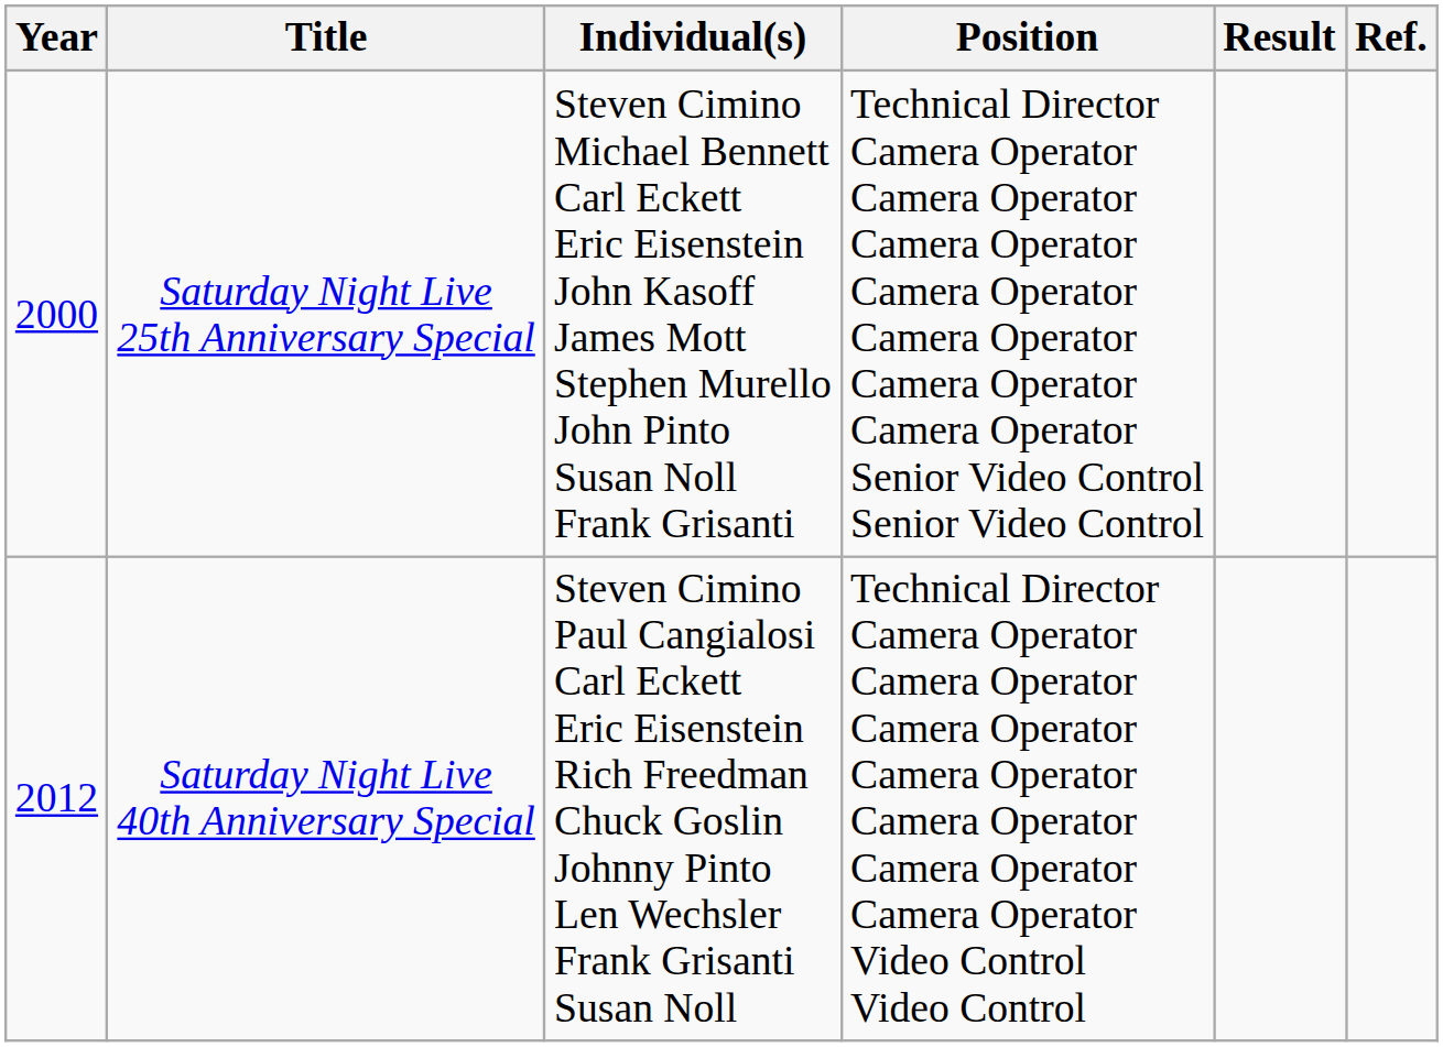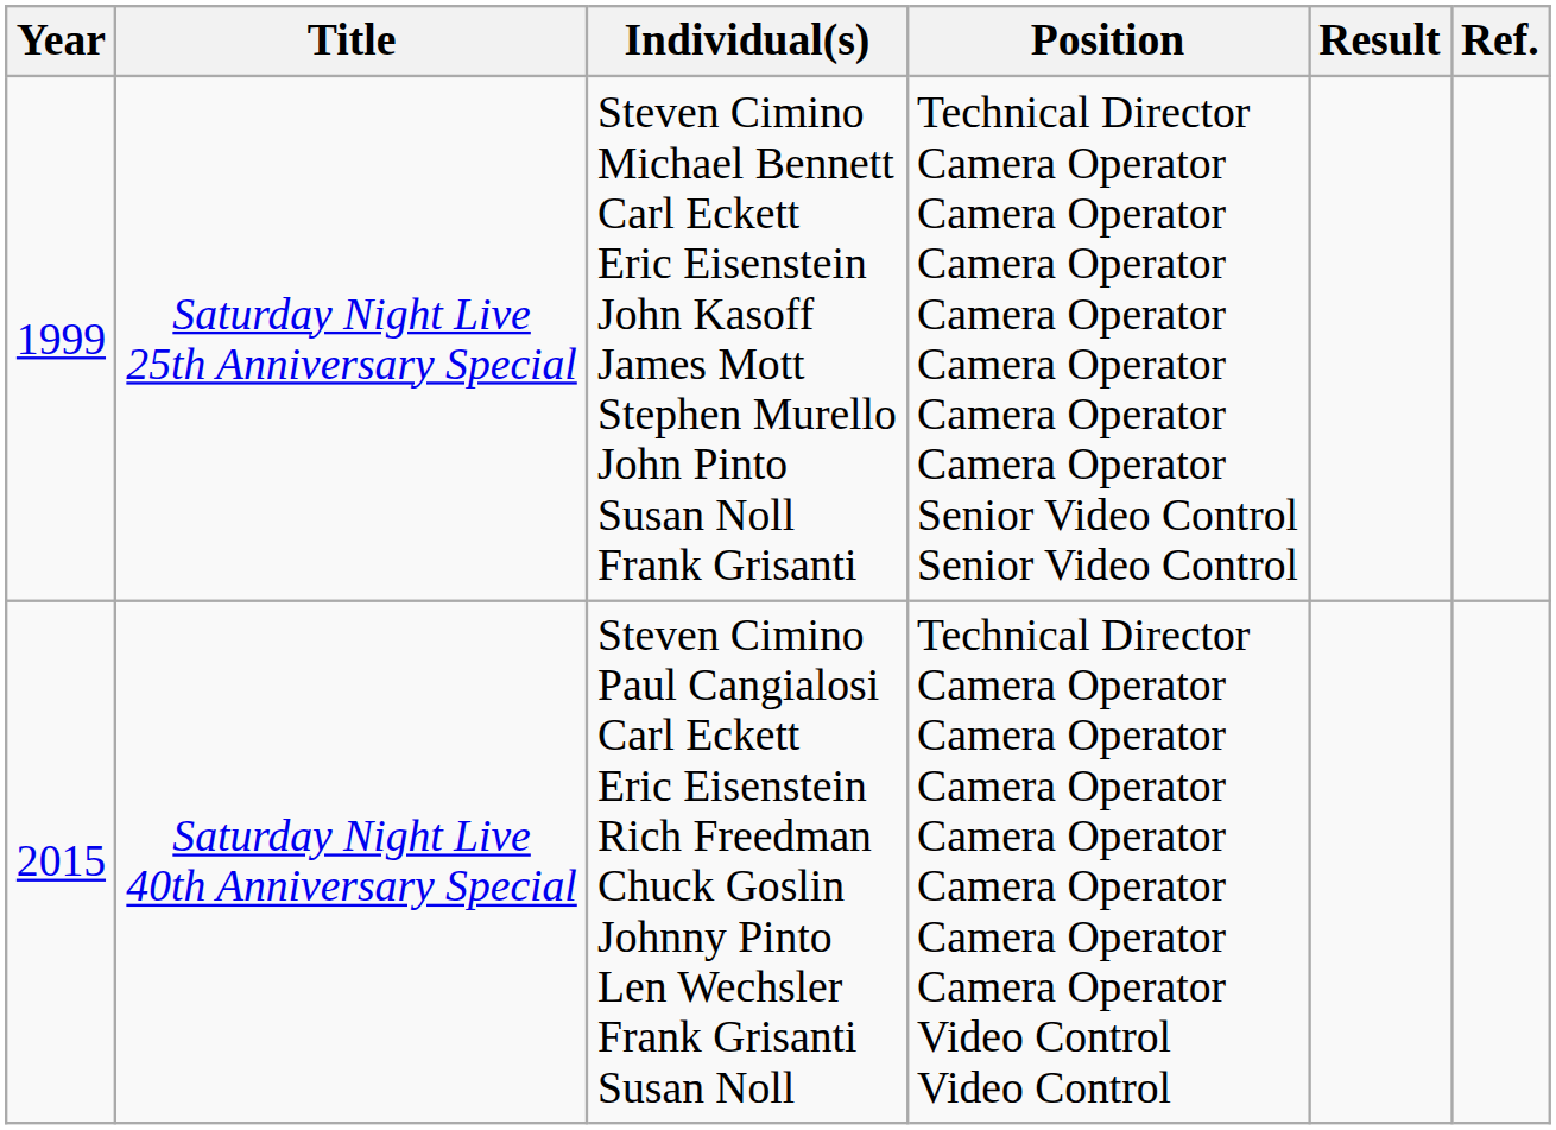Saturday Night Live 25th Anniversary Special | Year: 2000 -> 1999
Saturday Night Live 40th Anniversary Special | Year: 2012 -> 2015
